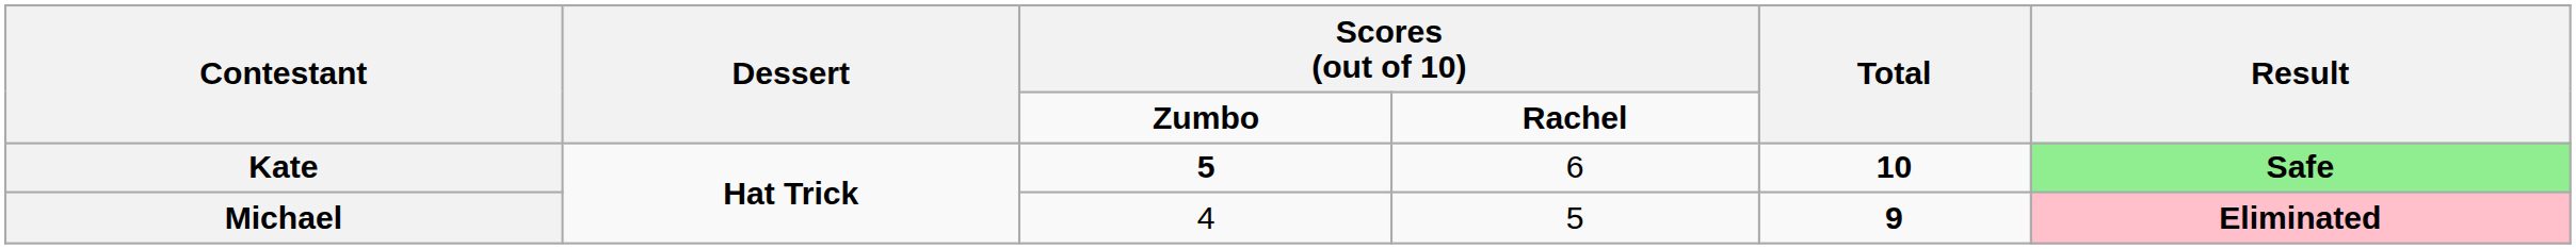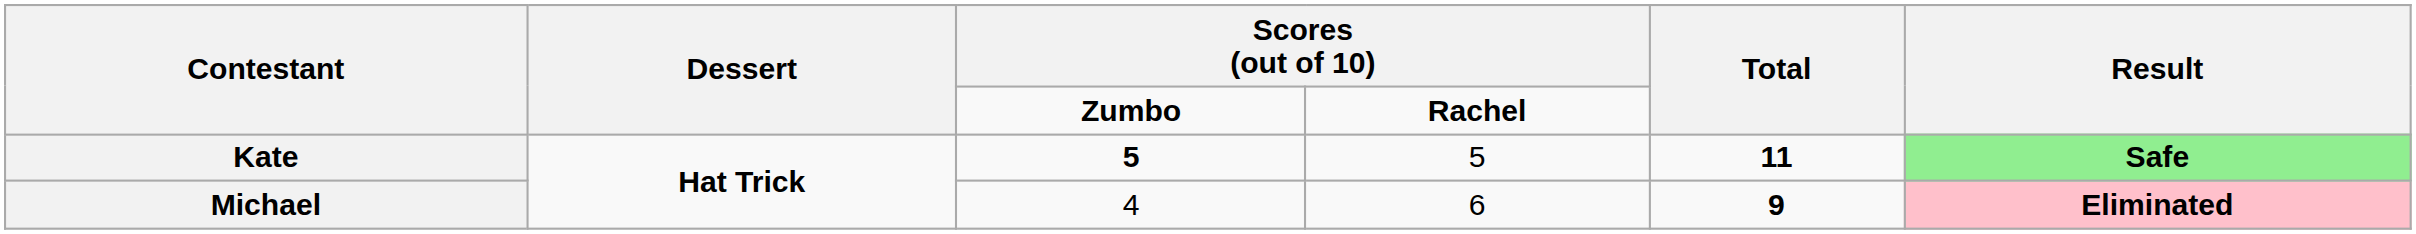Kate | column 4: 6 -> 5
Kate | Total: 10 -> 11
Michael | column 4: 5 -> 6
